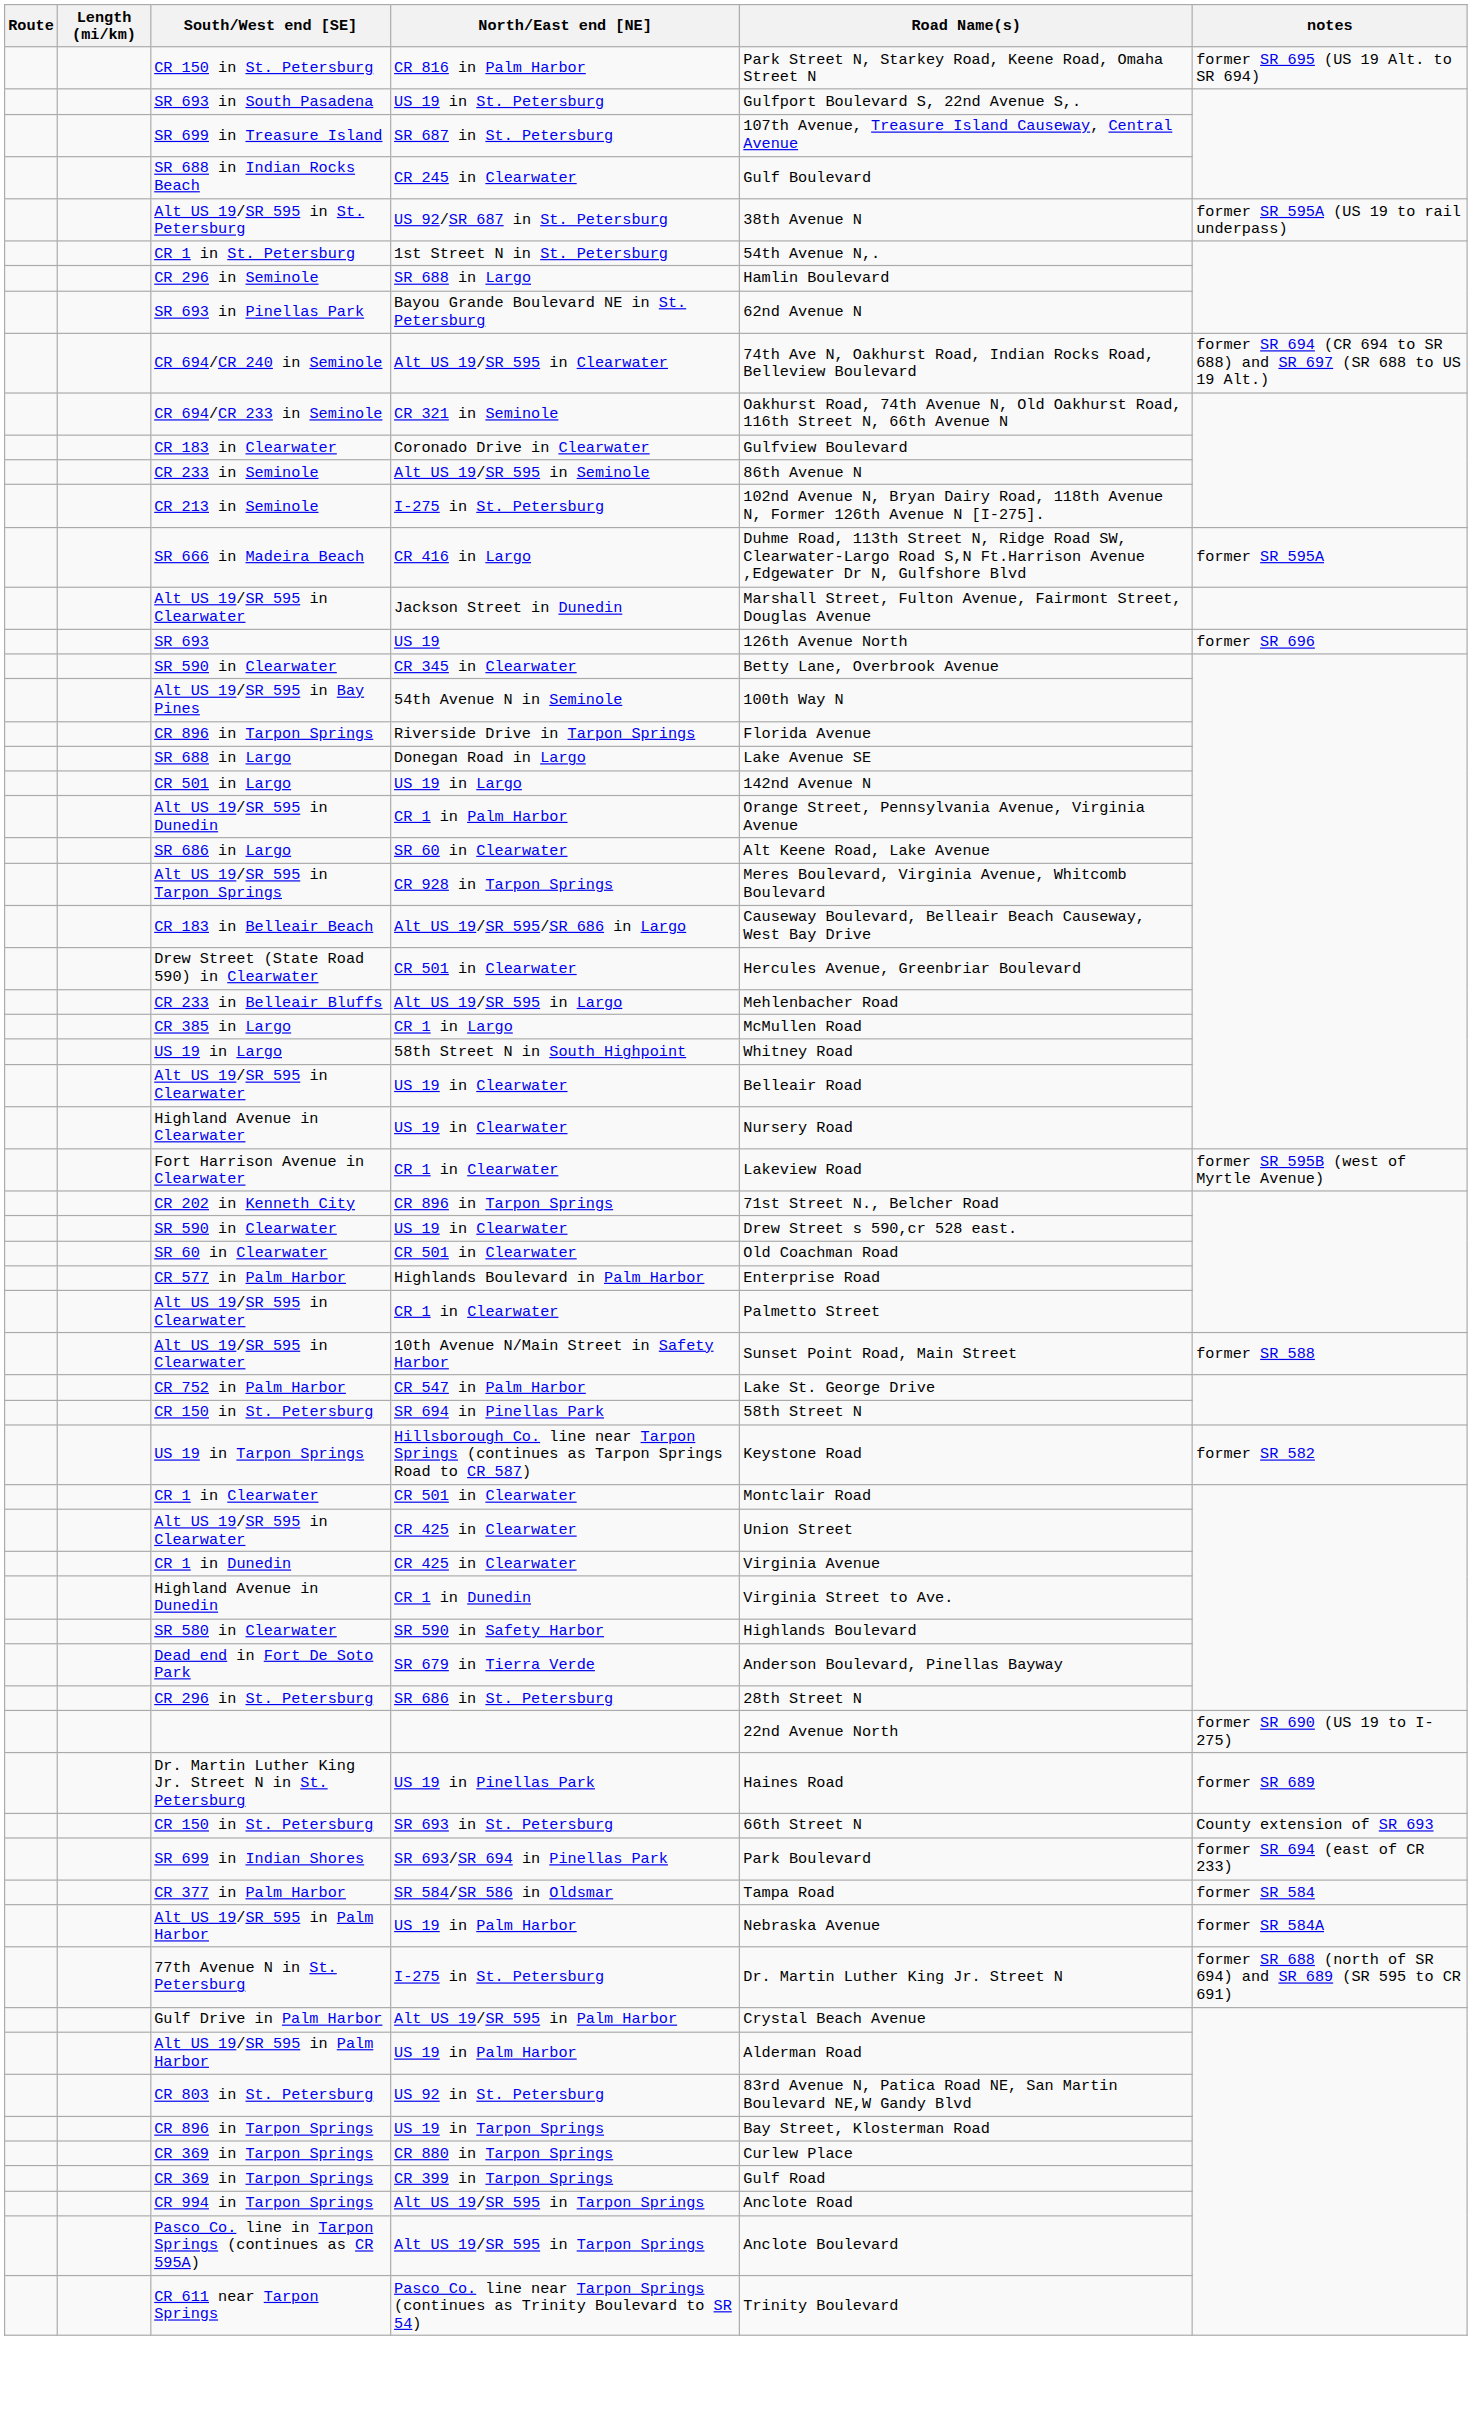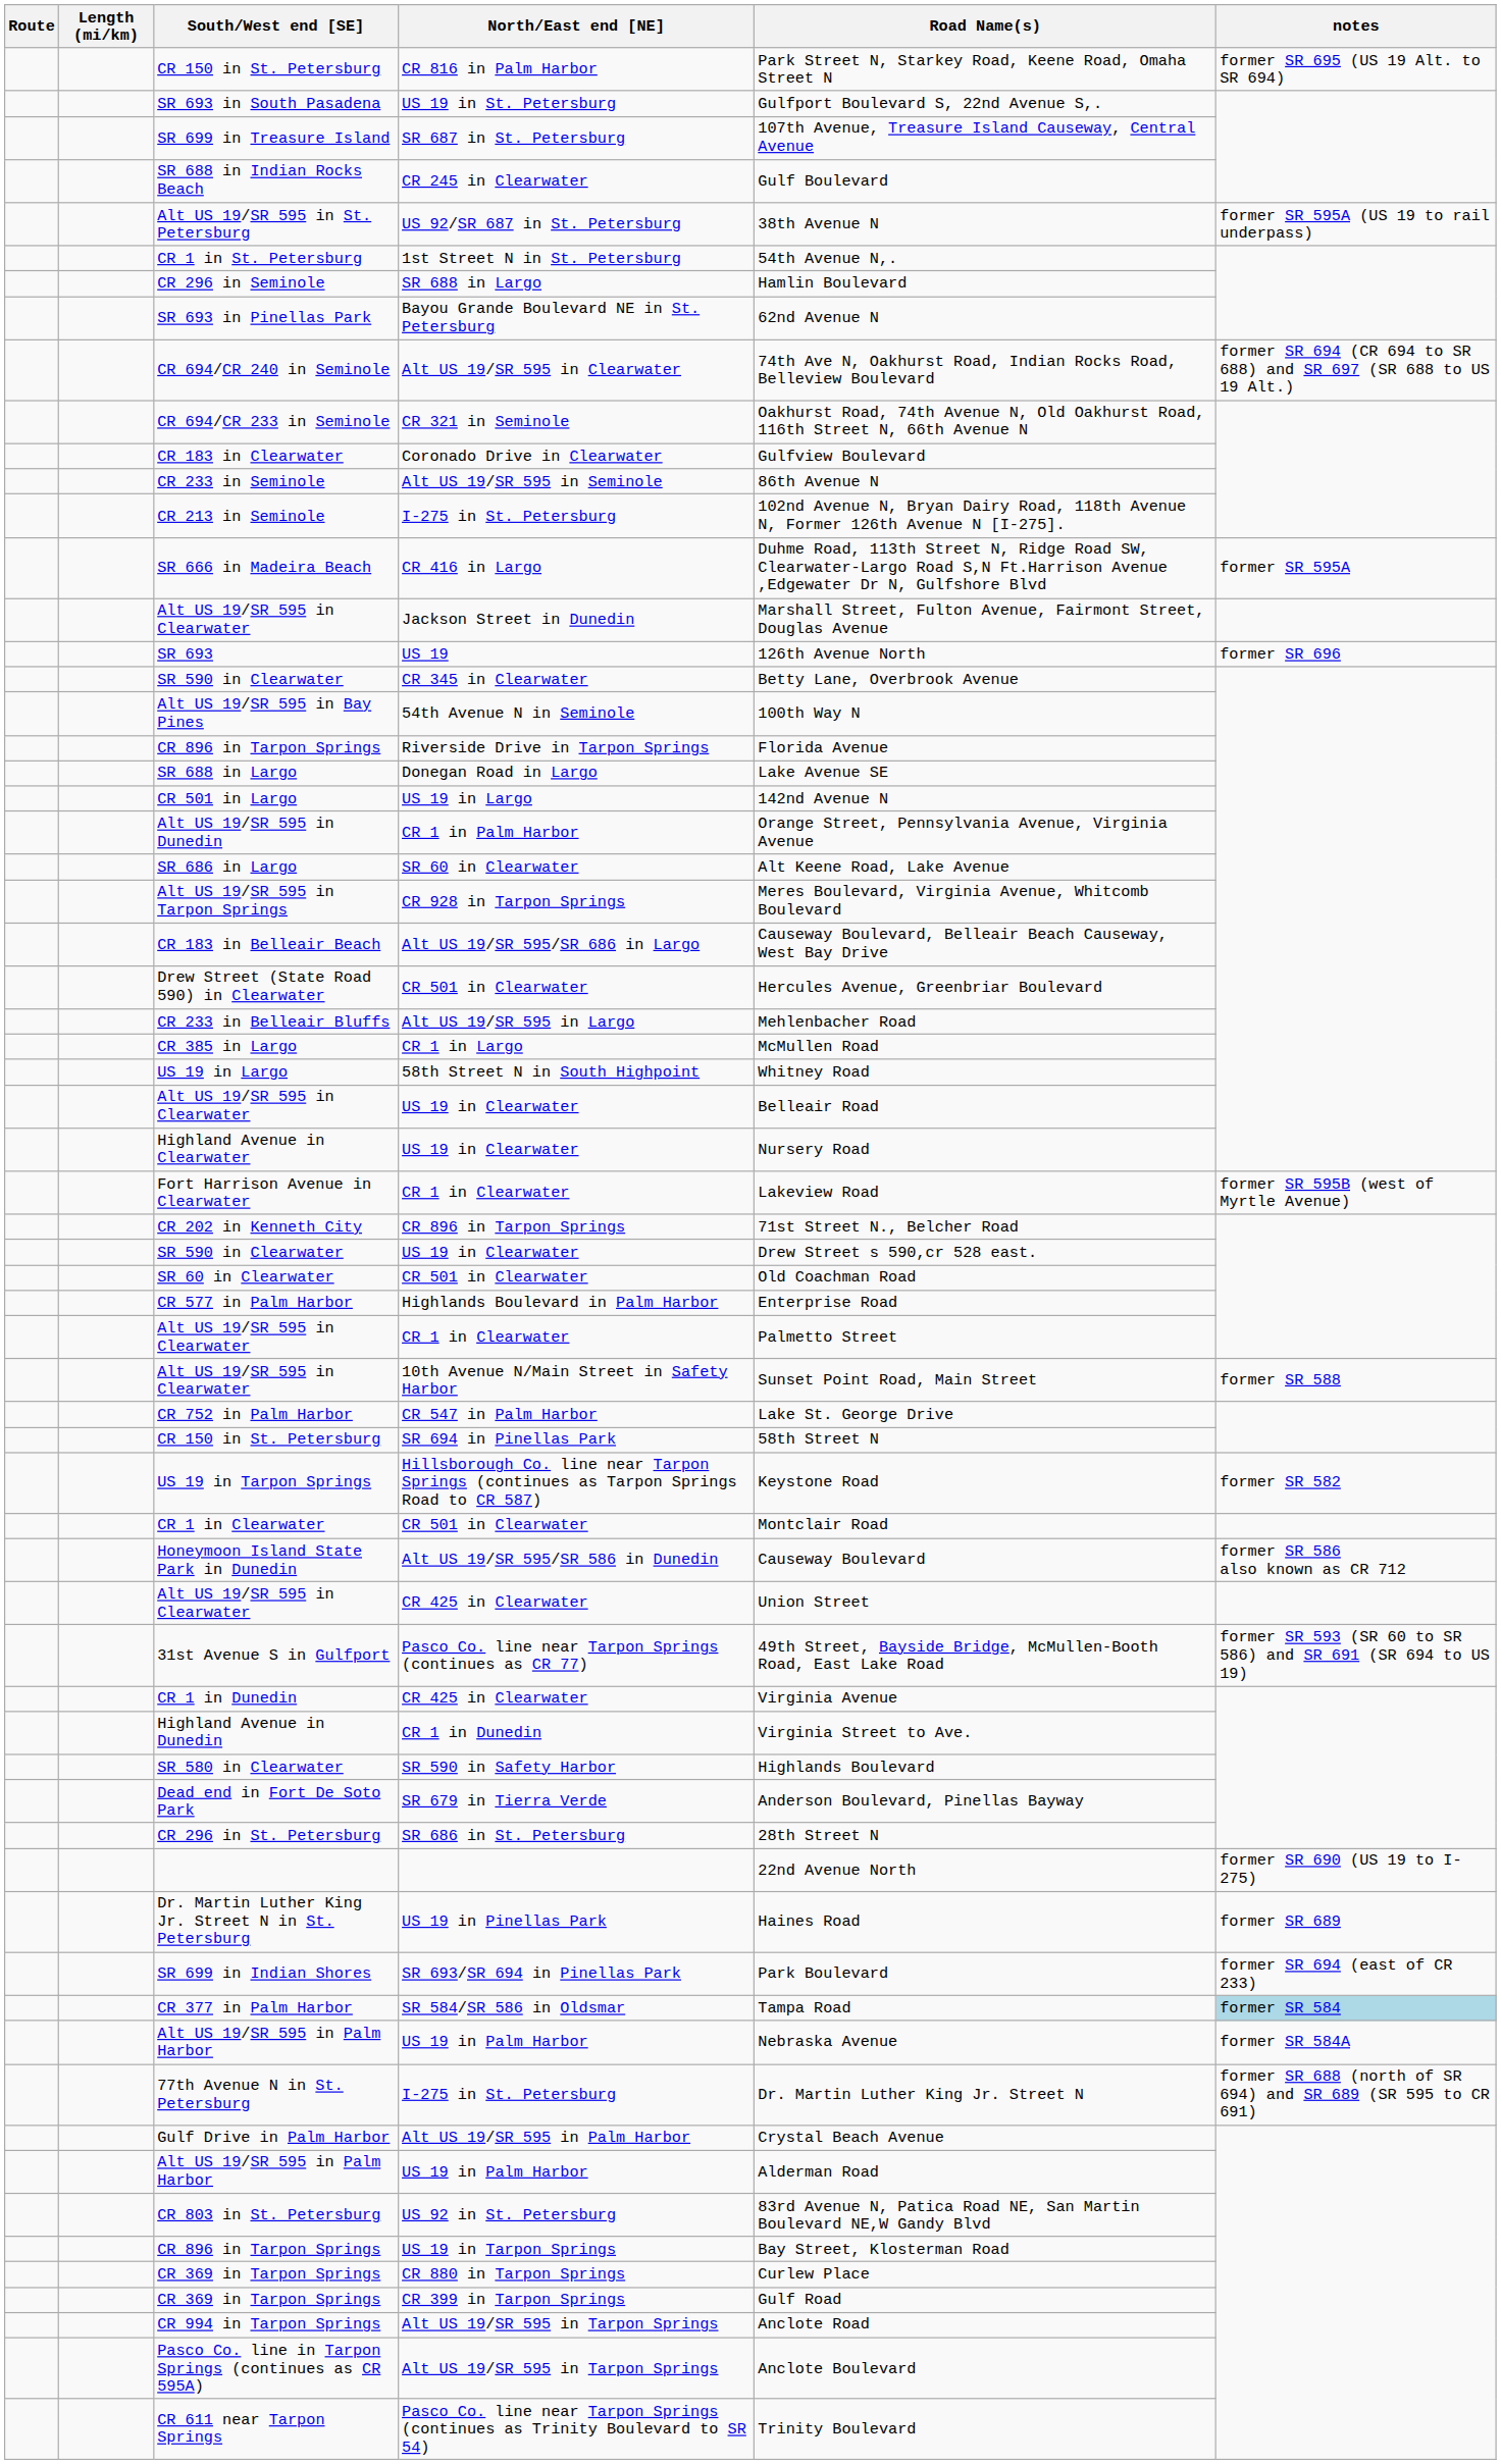+ row: Honeymoon Island State Park in Dunedin | Alt US 19/SR 595/SR 586 in Dunedin | Causeway Boulevard | former SR 586 also known as CR 712
+ row: 31st Avenue S in Gulfport | Pasco Co. line near Tarpon Springs (continues as CR 77) | 49th Street, Bayside Bridge, McMullen-Booth Road, East Lake Road | former SR 593 (SR 60 to SR 586) and SR 691 (SR 694 to US 19)
- row: CR 150 in St. Petersburg | SR 693 in St. Petersburg | 66th Street N | County extension of SR 693
SR 584/SR 586 in Oldsmar | notes: no background -> lightblue background
